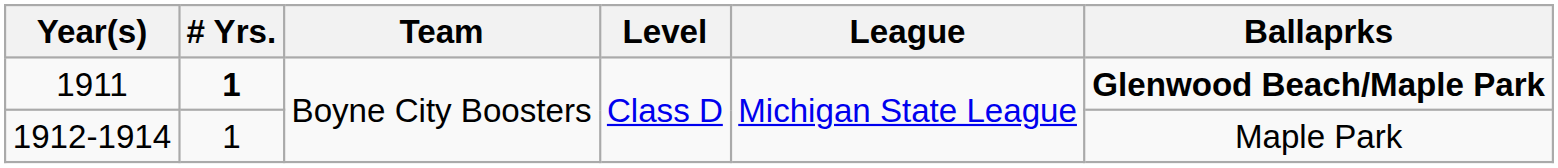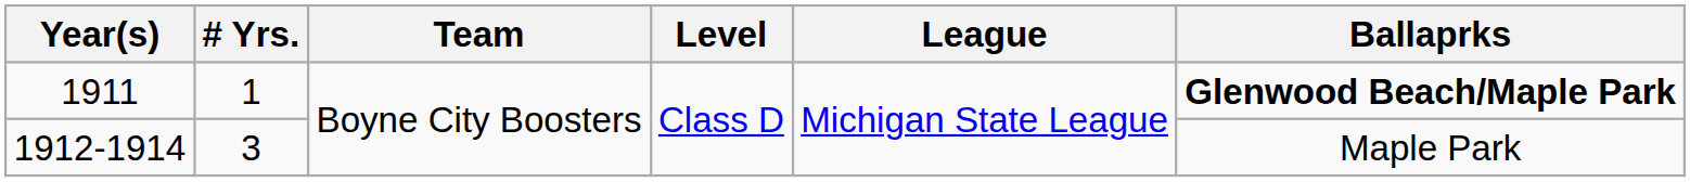1911 | # Yrs.: bold -> normal
1912-1914 | # Yrs.: 1 -> 3
